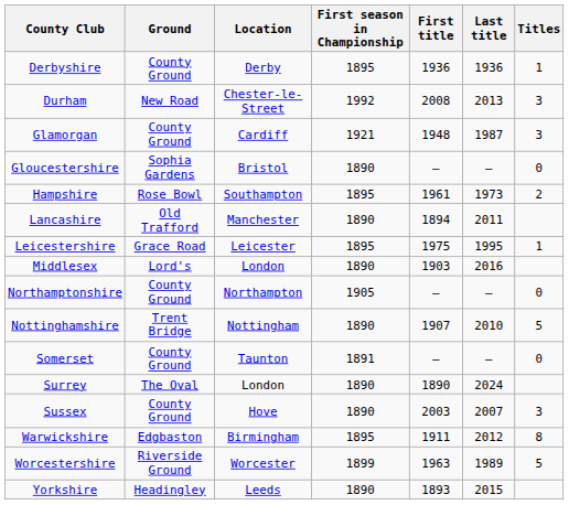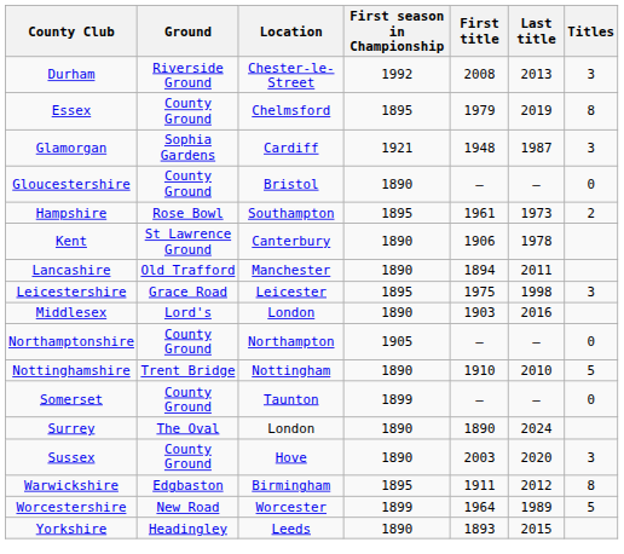- row: Derbyshire | County Ground | Derby | 1895 | 1936 | 1936 | 1
Durham | Ground: New Road -> Riverside Ground
+ row: Essex | County Ground | Chelmsford | 1895 | 1979 | 2019 | 8
Glamorgan | Ground: County Ground -> Sophia Gardens
Gloucestershire | Ground: Sophia Gardens -> County Ground
+ row: Kent | St Lawrence Ground | Canterbury | 1890 | 1906 | 1978
Leicestershire | Last title: 1995 -> 1998
Leicestershire | Titles: 1 -> 3
Nottinghamshire | First title: 1907 -> 1910
Somerset | First season in Championship: 1891 -> 1899
Sussex | Last title: 2007 -> 2020
Worcestershire | Ground: Riverside Ground -> New Road
Worcestershire | First title: 1963 -> 1964
